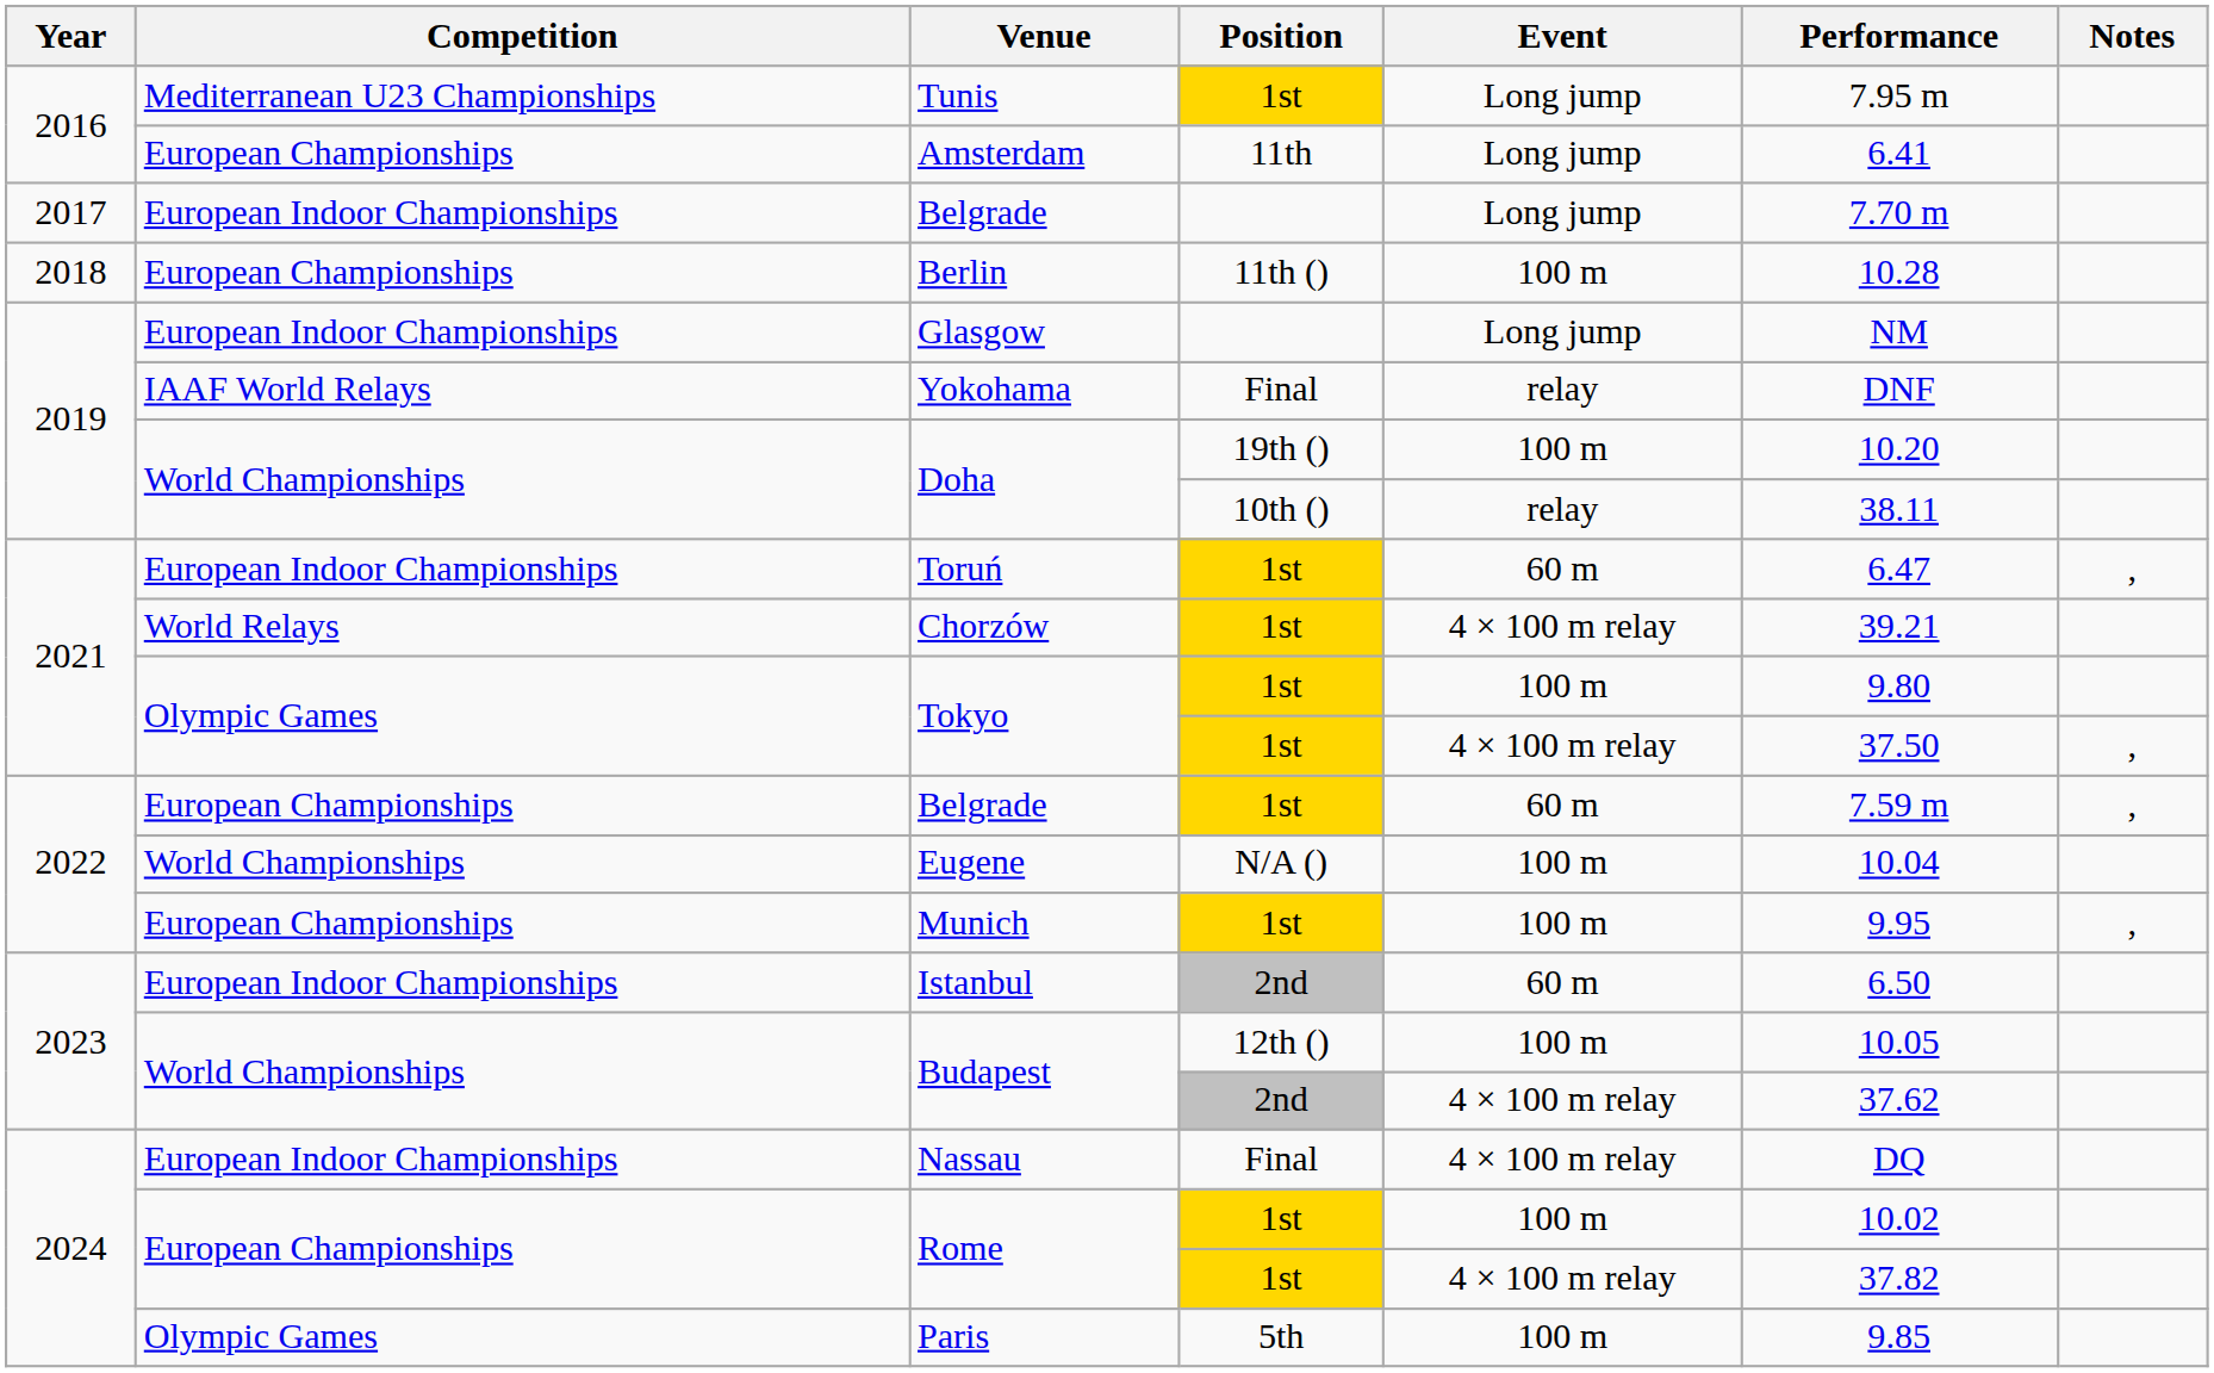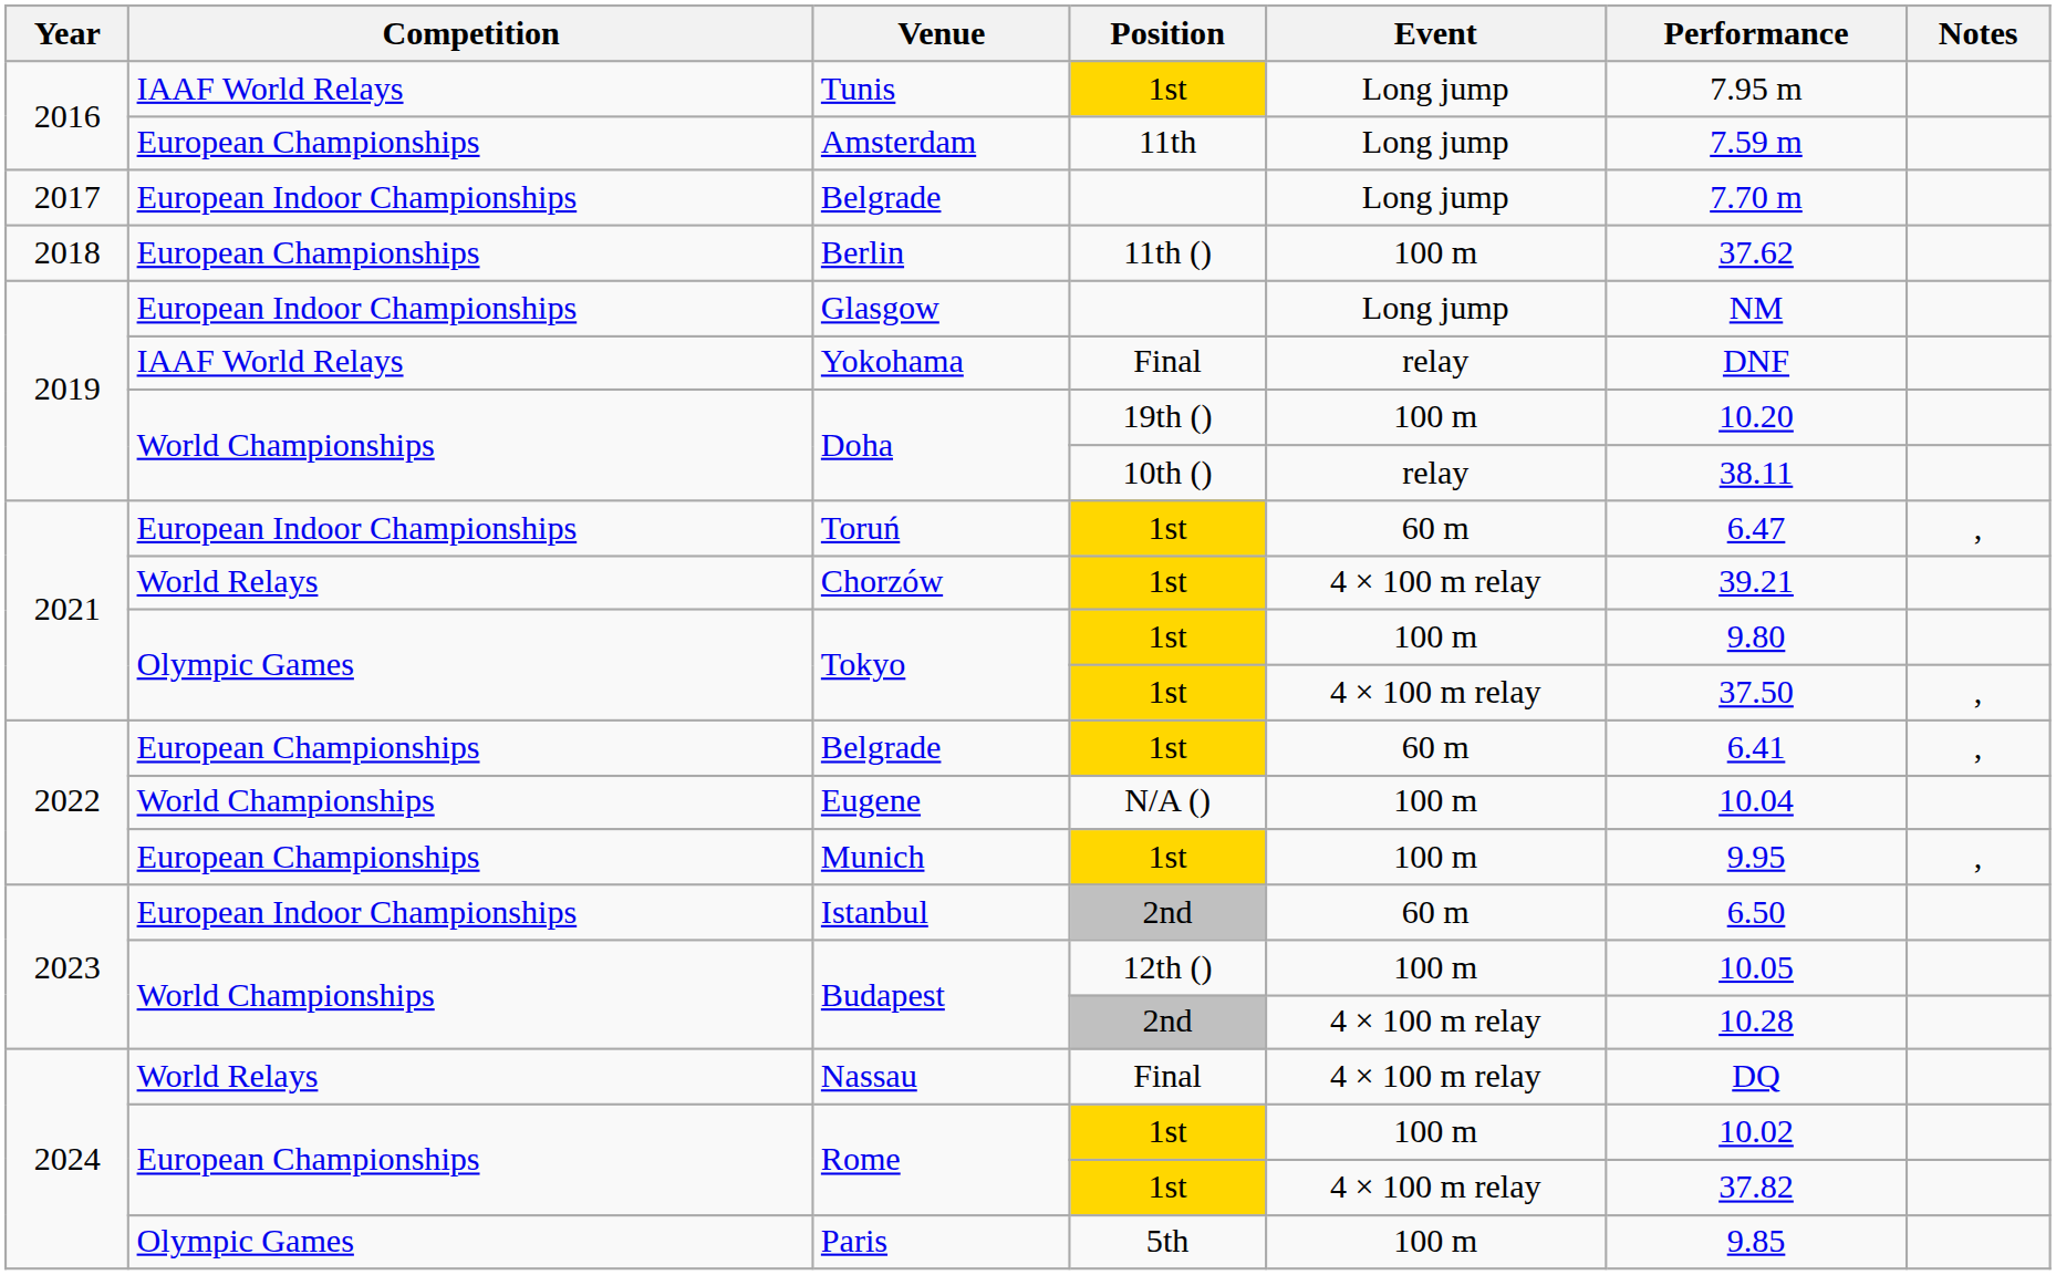Tunis | Competition: Mediterranean U23 Championships -> IAAF World Relays
Amsterdam | Performance: 6.41 -> 7.59 m
Berlin | Performance: 10.28 -> 37.62
Belgrade / 1st | Performance: 7.59 m -> 6.41
Budapest / 2nd | Performance: 37.62 -> 10.28
Nassau | Competition: European Indoor Championships -> World Relays
